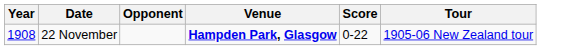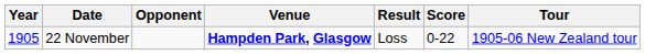+ column: Result | Loss
22 November | Year: 1908 -> 1905
